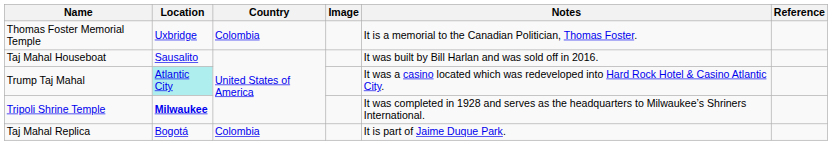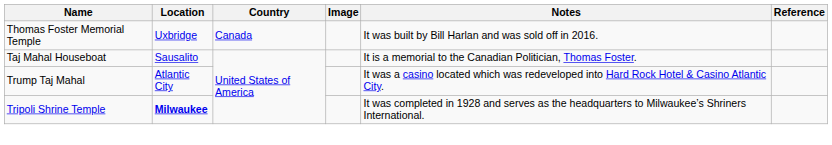Thomas Foster Memorial Temple | Country: Colombia -> Canada
Thomas Foster Memorial Temple | Notes: It is a memorial to the Canadian Politician, Thomas Foster. -> It was built by Bill Harlan and was sold off in 2016.
Taj Mahal Houseboat | Notes: It was built by Bill Harlan and was sold off in 2016. -> It is a memorial to the Canadian Politician, Thomas Foster.
Trump Taj Mahal | Location: paleturquoise background -> no background
- row: Taj Mahal Replica | Bogotá | Colombia | It is part of Jaime Duque Park.
